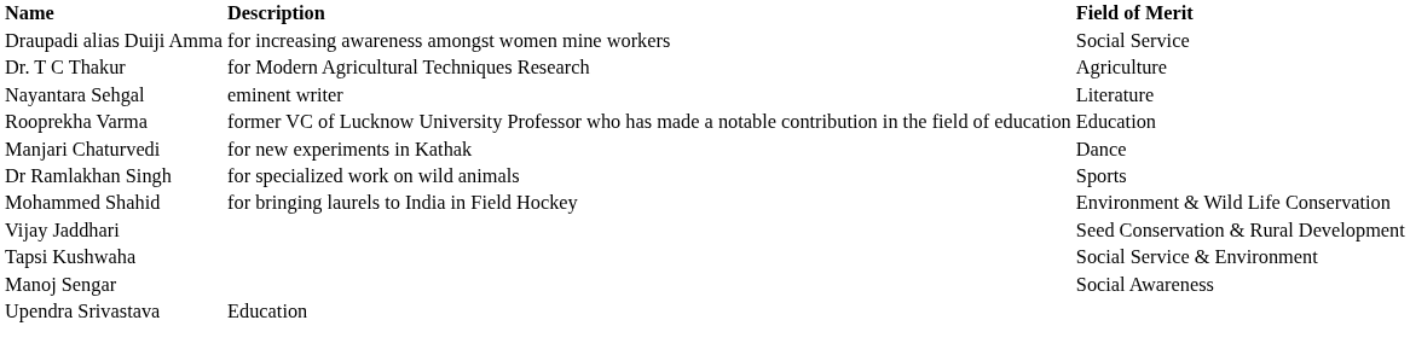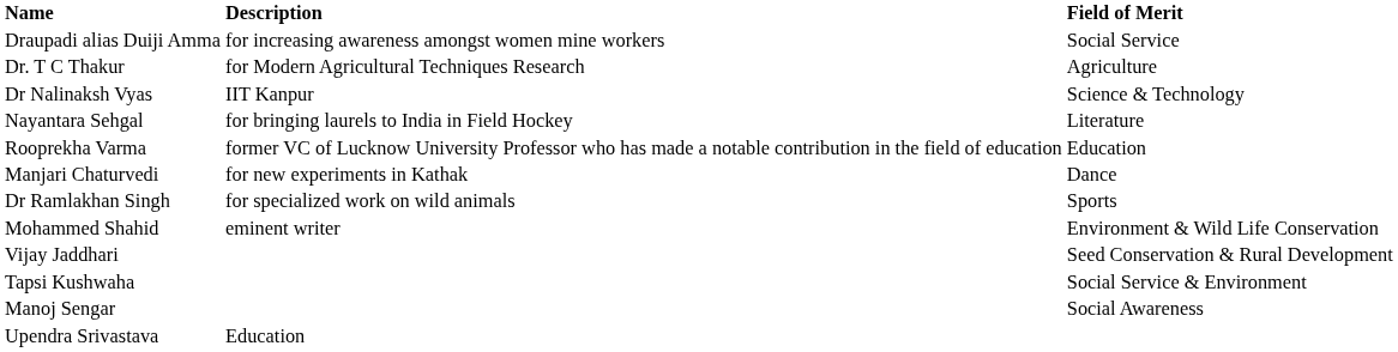+ row: Dr Nalinaksh Vyas | IIT Kanpur | Science & Technology
Nayantara Sehgal | Description: eminent writer -> for bringing laurels to India in Field Hockey
Mohammed Shahid | Description: for bringing laurels to India in Field Hockey -> eminent writer
